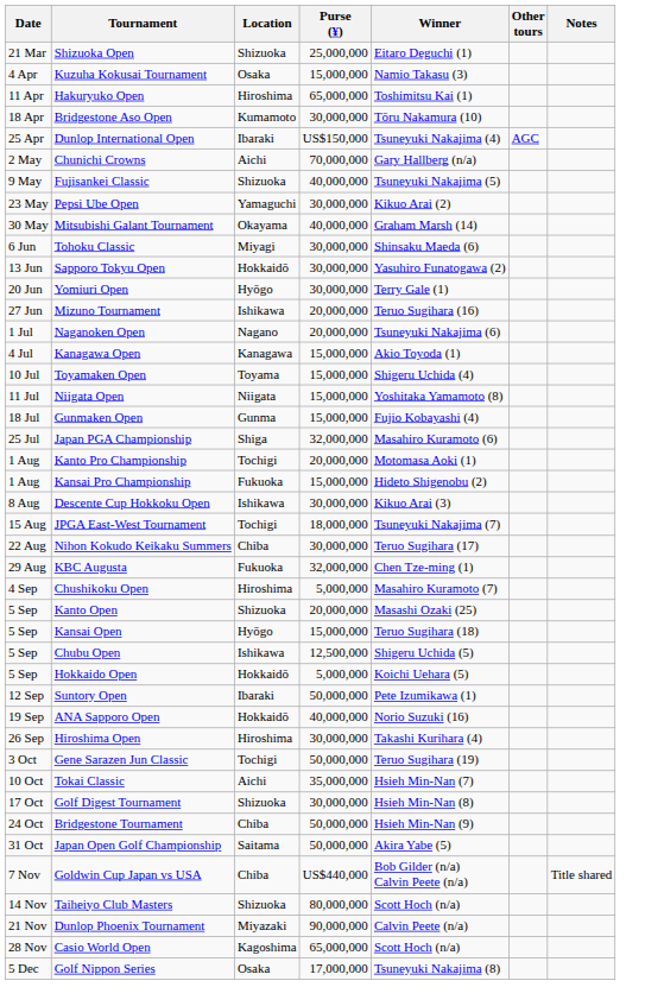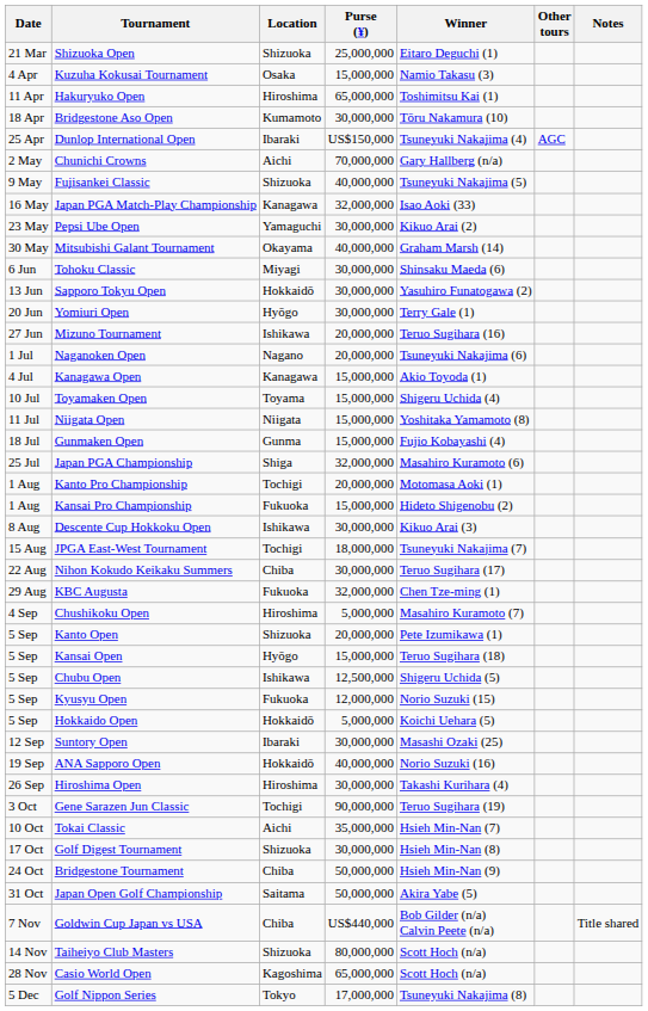+ row: 16 May | Japan PGA Match-Play Championship | Kanagawa | 32,000,000 | Isao Aoki (33)
Kanto Open | Winner: Masashi Ozaki (25) -> Pete Izumikawa (1)
+ row: 5 Sep | Kyusyu Open | Fukuoka | 12,000,000 | Norio Suzuki (15)
Suntory Open | Purse (¥): 50,000,000 -> 30,000,000
Suntory Open | Winner: Pete Izumikawa (1) -> Masashi Ozaki (25)
Gene Sarazen Jun Classic | Purse (¥): 50,000,000 -> 90,000,000
- row: 21 Nov | Dunlop Phoenix Tournament | Miyazaki | 90,000,000 | Calvin Peete (n/a)
Golf Nippon Series | Location: Osaka -> Tokyo
